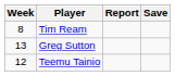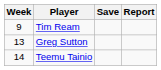columns swapped: Save <-> Report
Tim Ream | Week: 8 -> 9
Teemu Tainio | Week: 12 -> 14
